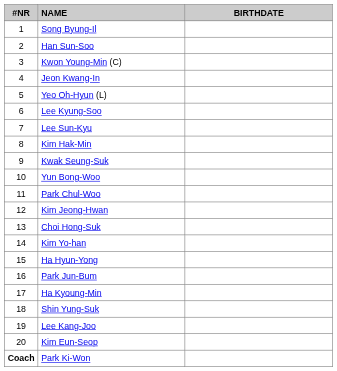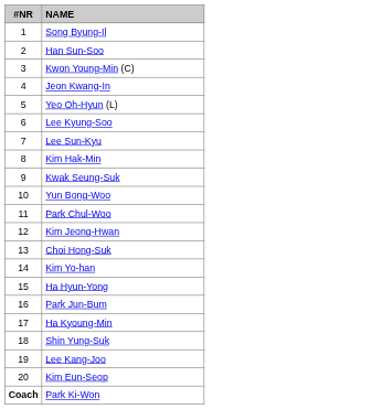- column: BIRTHDATE
